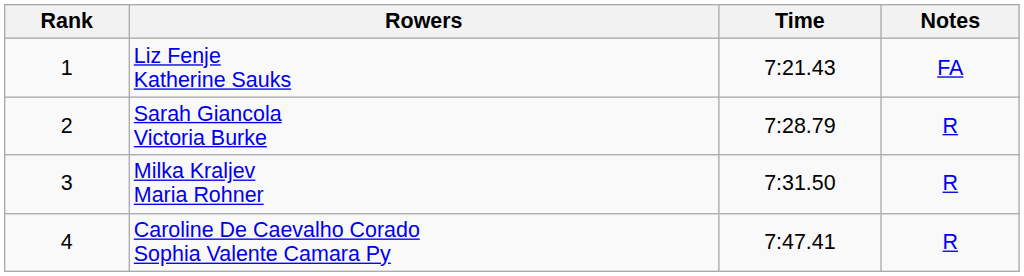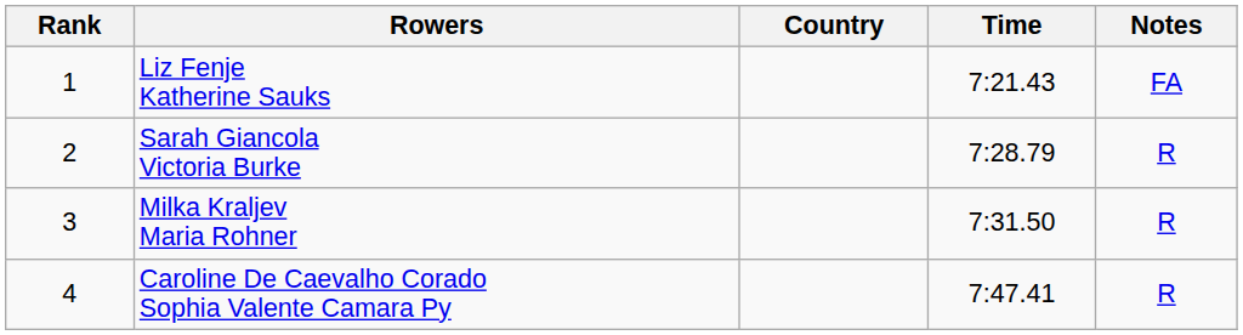+ column: Country
